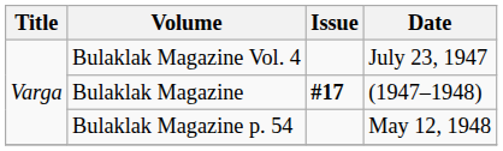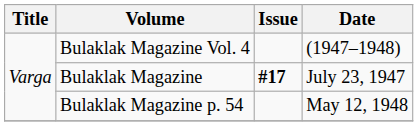Bulaklak Magazine Vol. 4 | Date: July 23, 1947 -> (1947–1948)
Bulaklak Magazine | Date: (1947–1948) -> July 23, 1947
